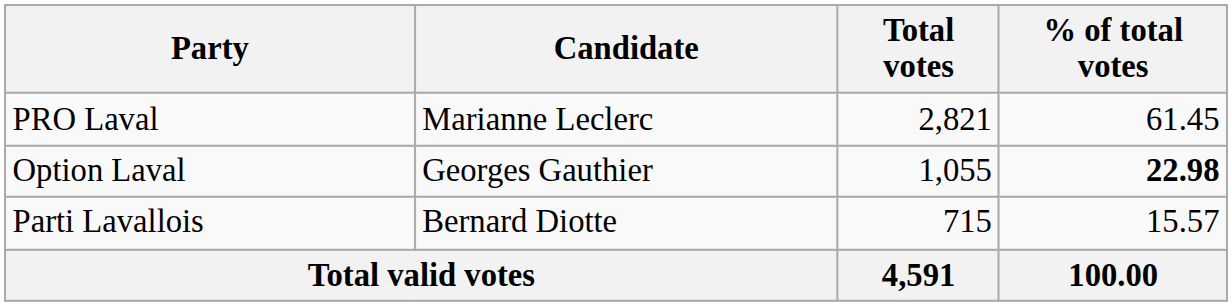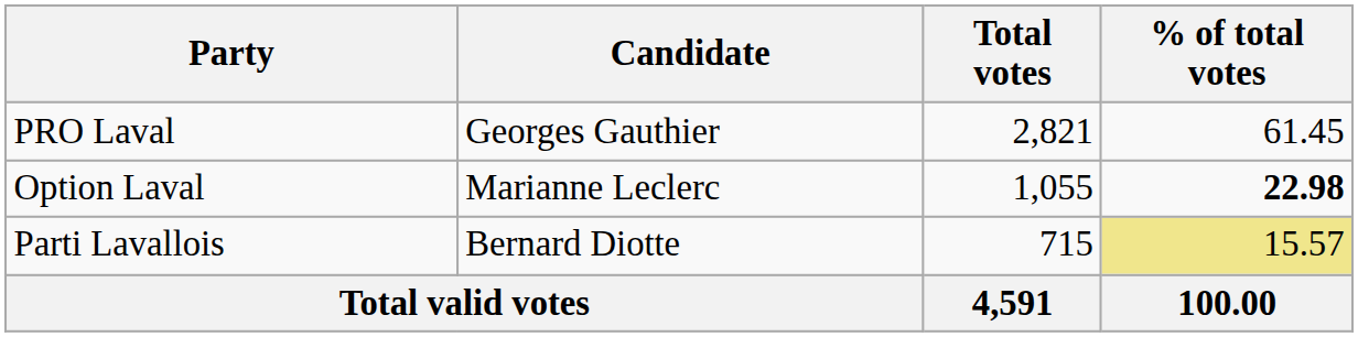PRO Laval | Candidate: Marianne Leclerc -> Georges Gauthier
Option Laval | Candidate: Georges Gauthier -> Marianne Leclerc
Parti Lavallois | % of total votes: no background -> khaki background
